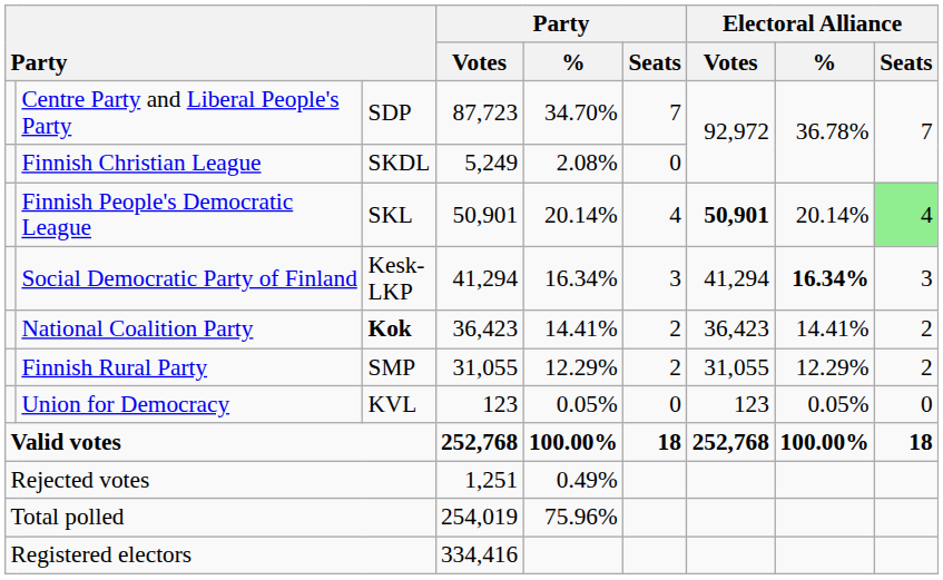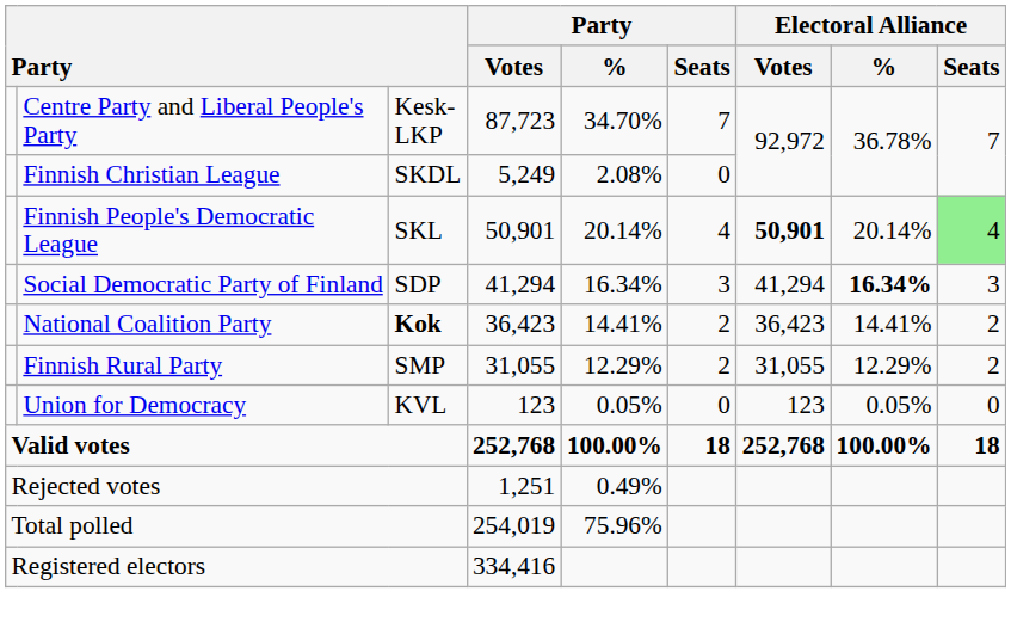Centre Party and Liberal People's Party | column 3: SDP -> Kesk-LKP
Social Democratic Party of Finland | column 3: Kesk-LKP -> SDP
